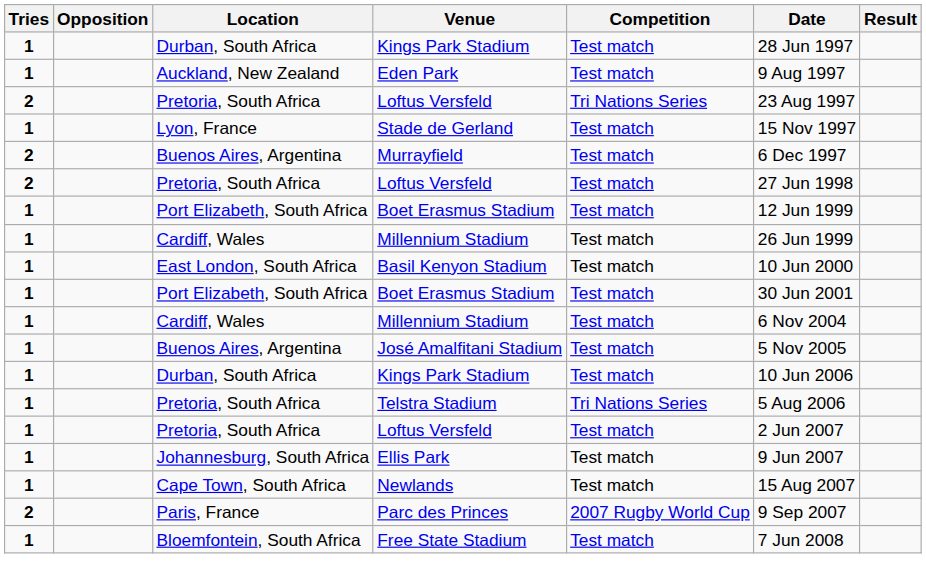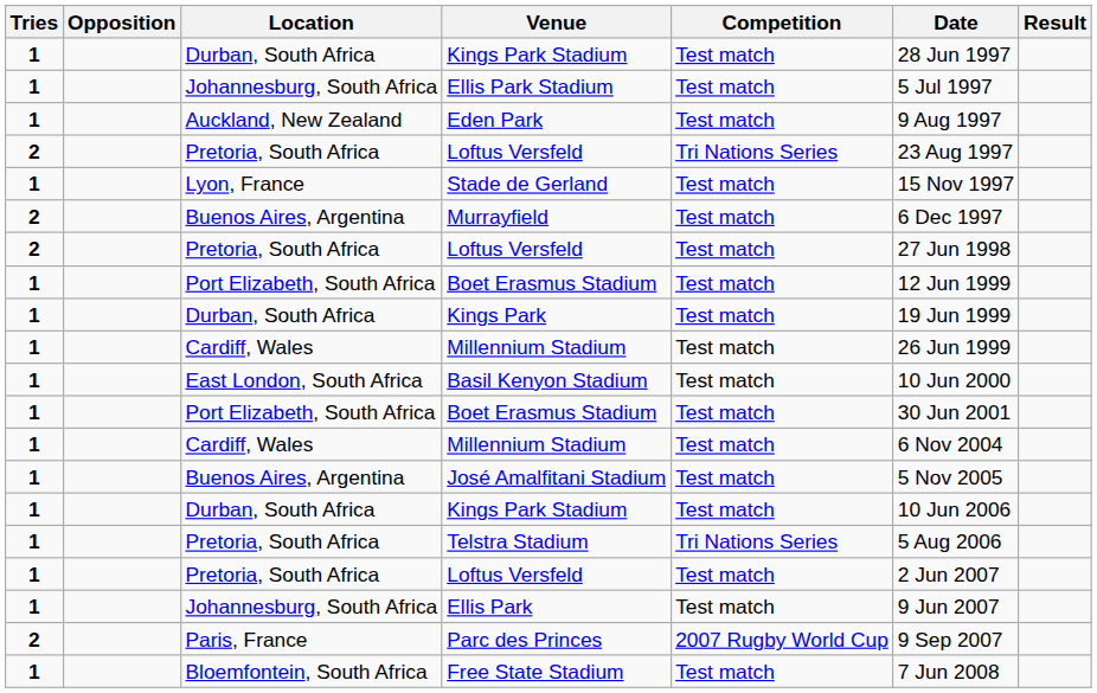+ row: 1 | Johannesburg, South Africa | Ellis Park Stadium | Test match | 5 Jul 1997
+ row: 1 | Durban, South Africa | Kings Park | Test match | 19 Jun 1999
- row: 1 | Cape Town, South Africa | Newlands | Test match | 15 Aug 2007
